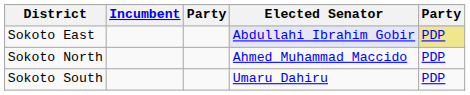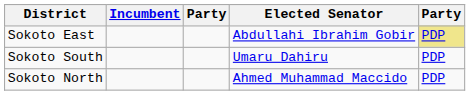Sokoto East | Elected Senator: lavender background -> no background
rows swapped: Sokoto North <-> Sokoto South
